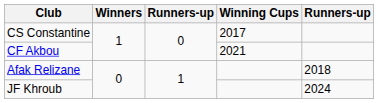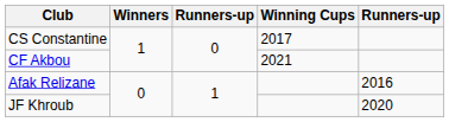Afak Relizane | column 5: 2018 -> 2016
JF Khroub | column 5: 2024 -> 2020
